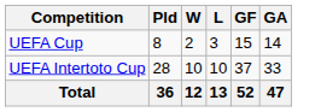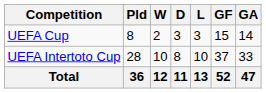+ column: D | 3 | 8 | 11
